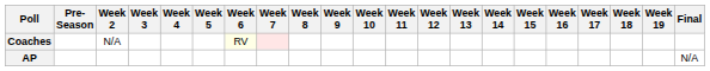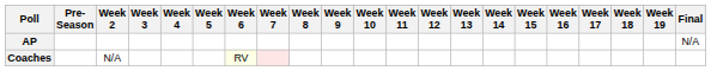rows swapped: AP <-> Coaches
